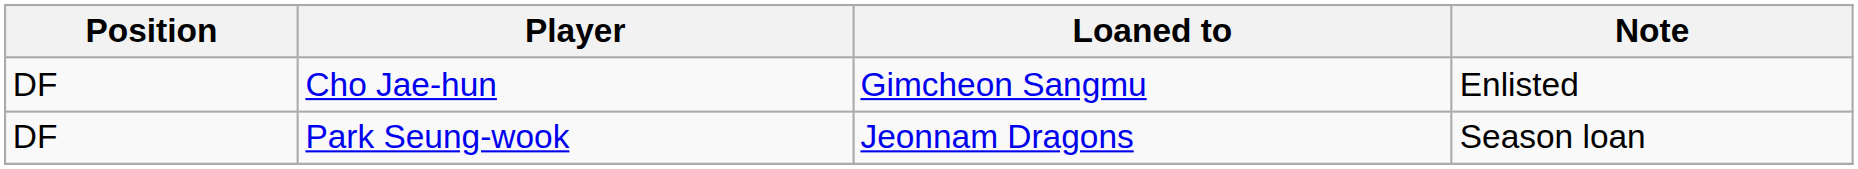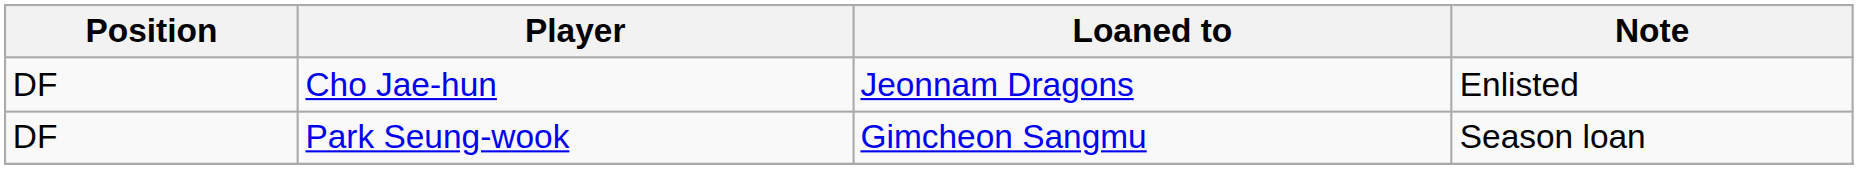Cho Jae-hun | Loaned to: Gimcheon Sangmu -> Jeonnam Dragons
Park Seung-wook | Loaned to: Jeonnam Dragons -> Gimcheon Sangmu
